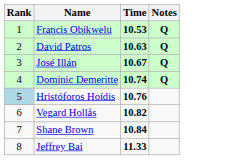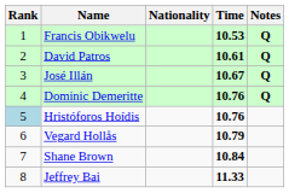+ column: Nationality
David Patros | Time: 10.63 -> 10.61
Dominic Demeritte | Time: 10.74 -> 10.76
Vegard Hollås | Time: 10.82 -> 10.79
